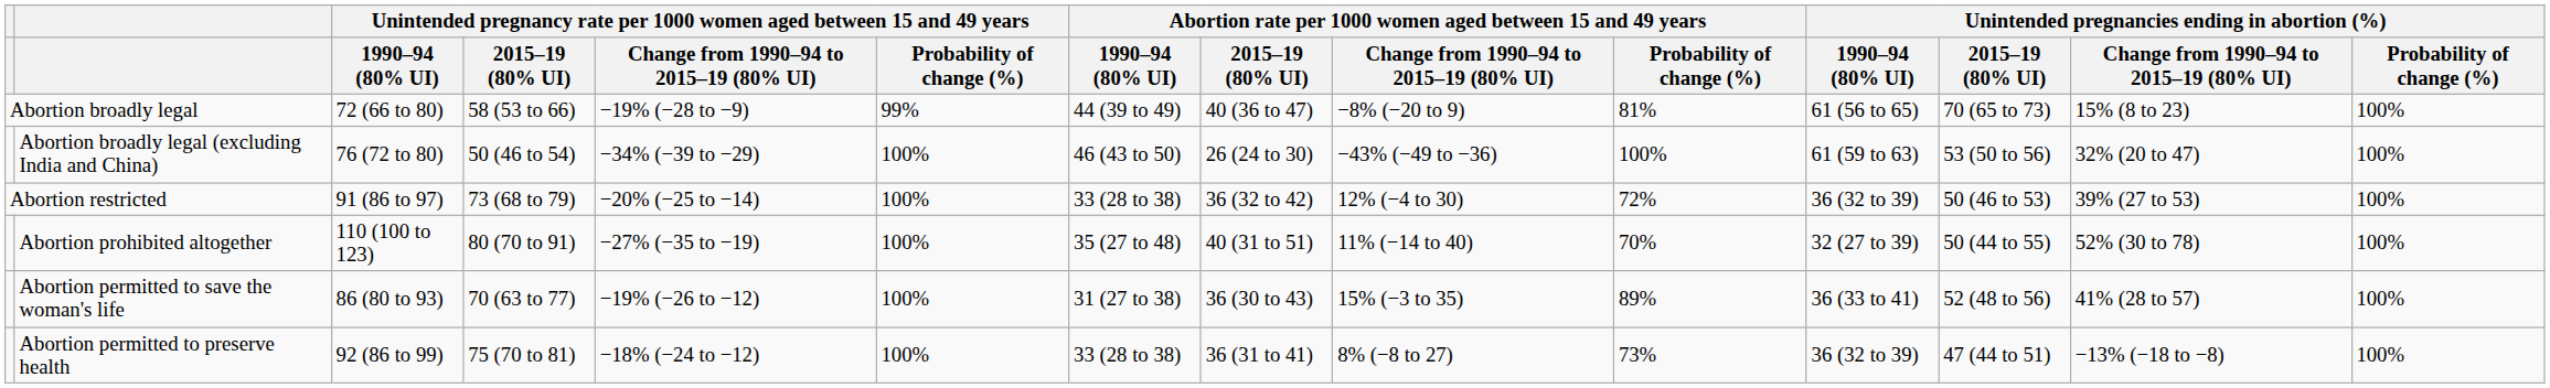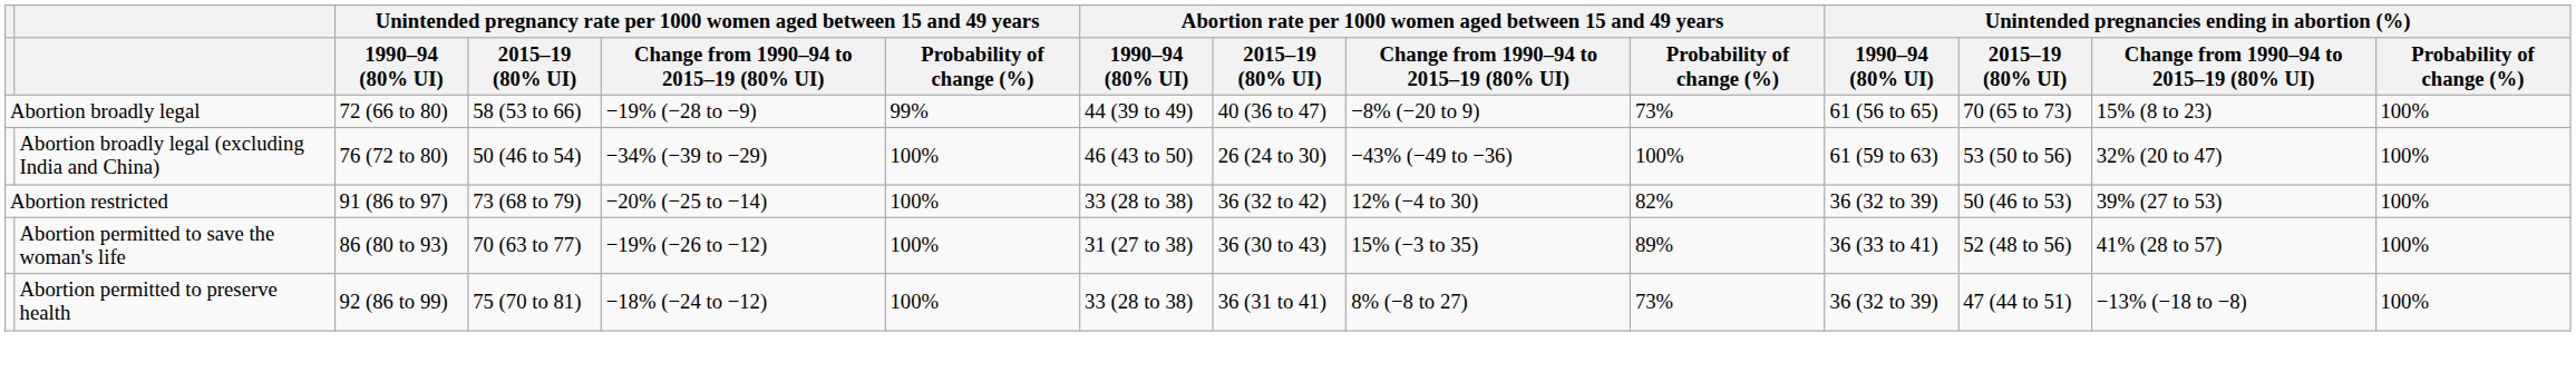Abortion broadly legal | column 10: 81% -> 73%
Abortion restricted | column 10: 72% -> 82%
- row: Abortion prohibited altogether | 110 (100 to 123) | 80 (70 to 91) | −27% (−35 to −19) | 100% | 35 (27 to 48) | 40 (31 to 51) | 11% (−14 to 40) | 70% | 32 (27 to 39) | 50 (44 to 55) | 52% (30 to 78) | 100%
